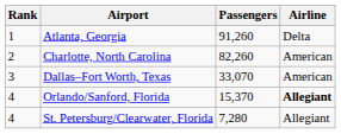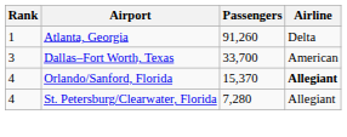- row: 2 | Charlotte, North Carolina | 82,260 | American
Dallas–Fort Worth, Texas | Passengers: 33,070 -> 33,700
